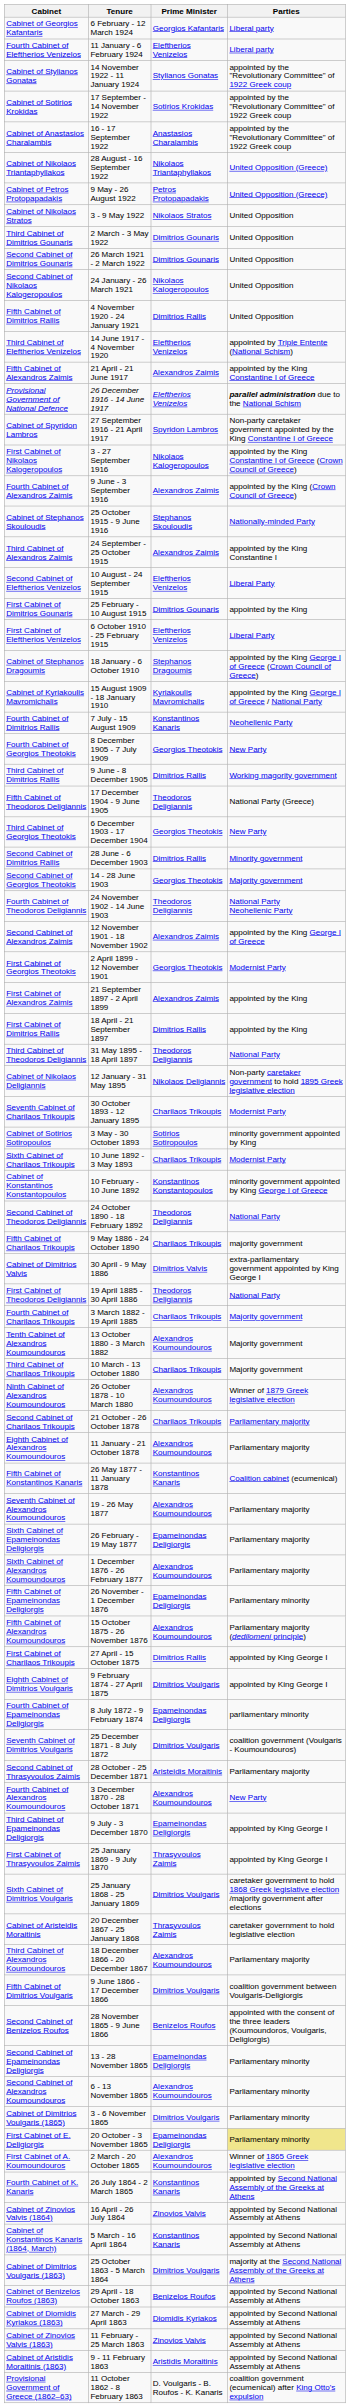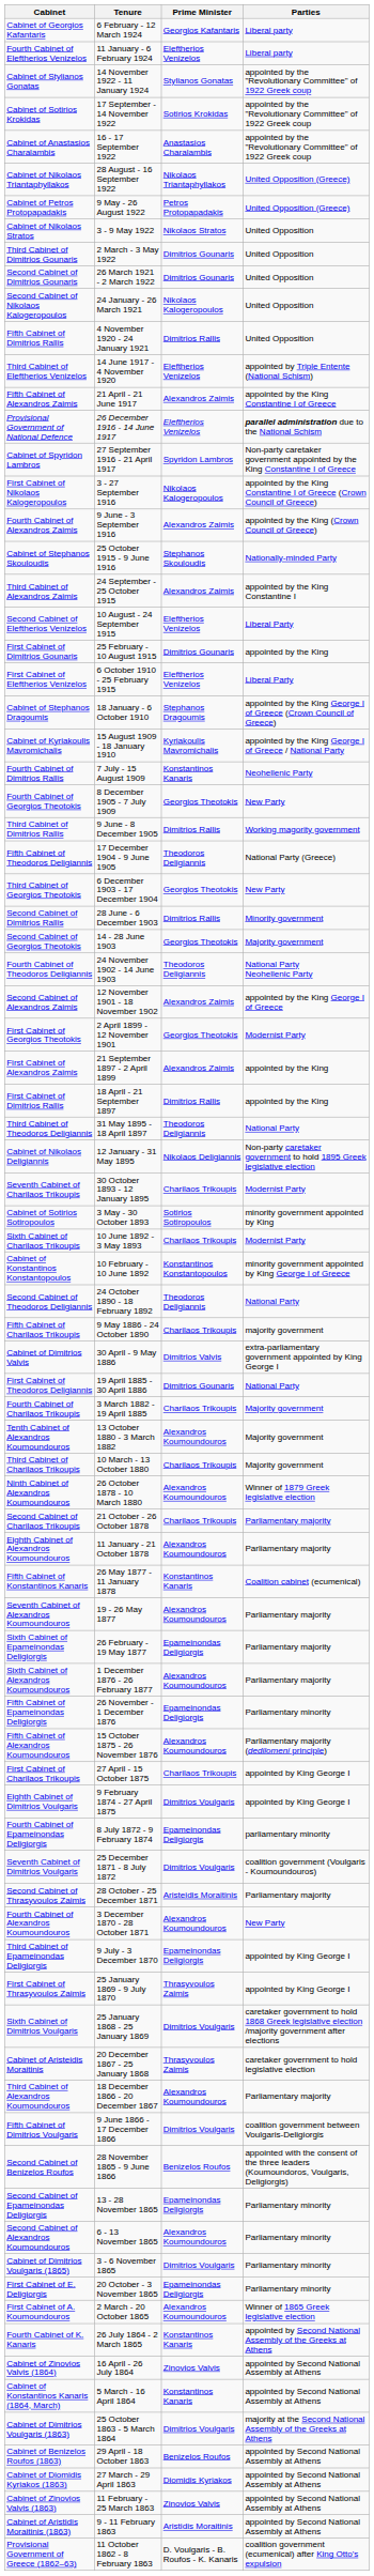First Cabinet of Theodoros Deligiannis | Prime Minister: Theodoros Deligiannis -> Dimitrios Gounaris
First Cabinet of Charilaos Trikoupis | Prime Minister: Dimitrios Rallis -> Charilaos Trikoupis
First Cabinet of E. Deligiorgis | Parties: khaki background -> no background
